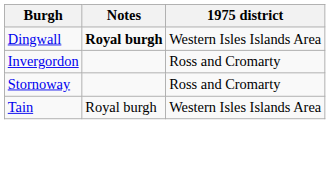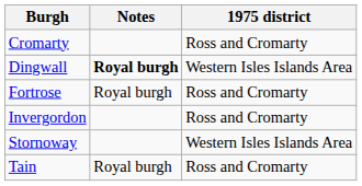+ row: Cromarty | Ross and Cromarty
+ row: Fortrose | Royal burgh | Ross and Cromarty
Stornoway | 1975 district: Ross and Cromarty -> Western Isles Islands Area
Tain | 1975 district: Western Isles Islands Area -> Ross and Cromarty
